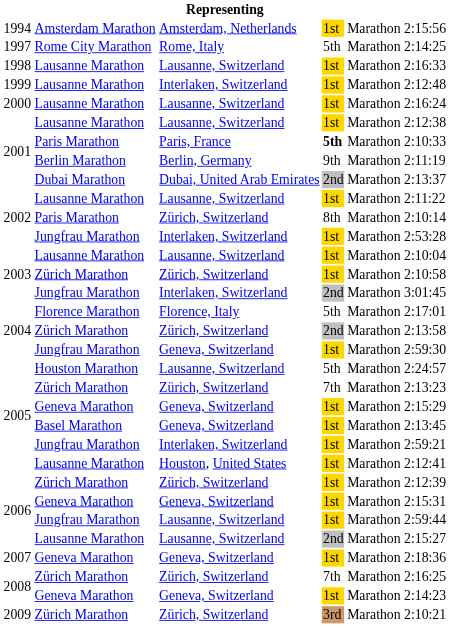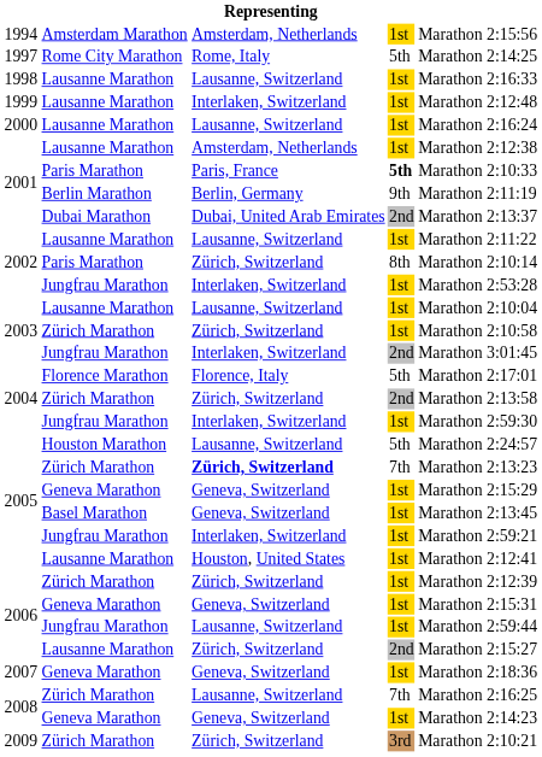2001 / Lausanne Marathon | column 3: Lausanne, Switzerland -> Amsterdam, Netherlands
2004 / Jungfrau Marathon | column 3: Geneva, Switzerland -> Interlaken, Switzerland
2005 / Zürich Marathon | column 3: normal -> bold
2006 / Lausanne Marathon | column 3: Lausanne, Switzerland -> Zürich, Switzerland
2008 / Zürich Marathon | column 3: Zürich, Switzerland -> Lausanne, Switzerland
